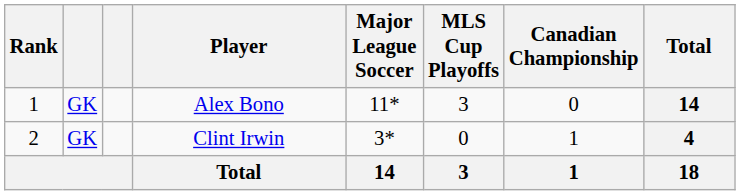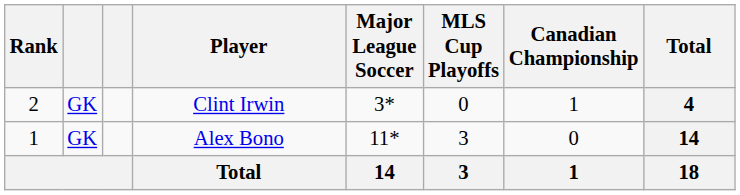rows swapped: Alex Bono <-> Clint Irwin
